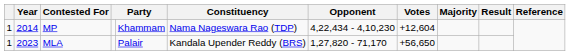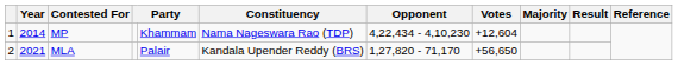MLA | column 1: 1 -> 2
MLA | Year: 2023 -> 2021
